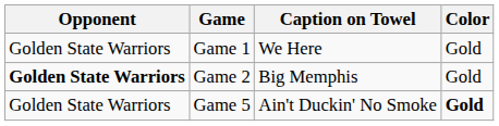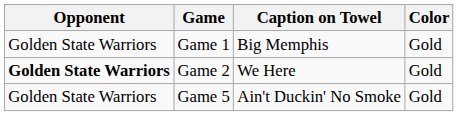Game 1 | Caption on Towel: We Here -> Big Memphis
Game 2 | Caption on Towel: Big Memphis -> We Here
Game 5 | Color: bold -> normal
